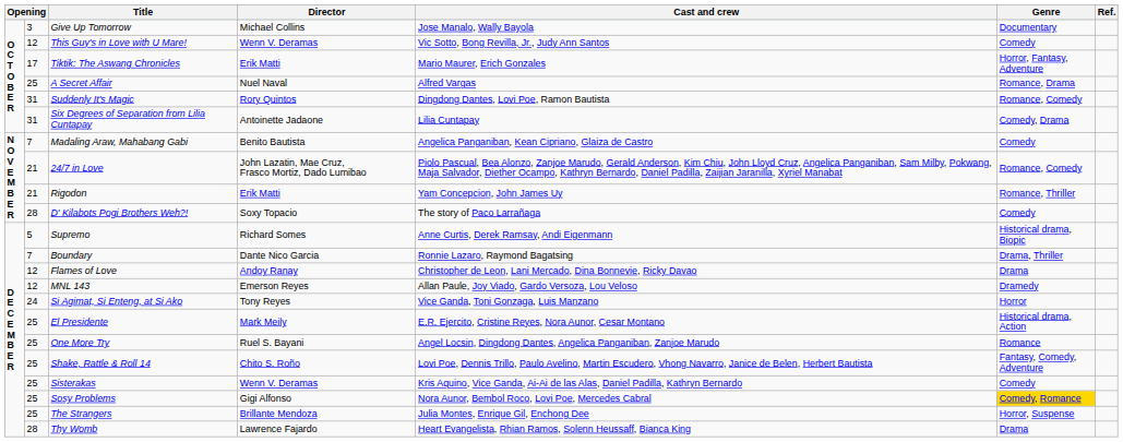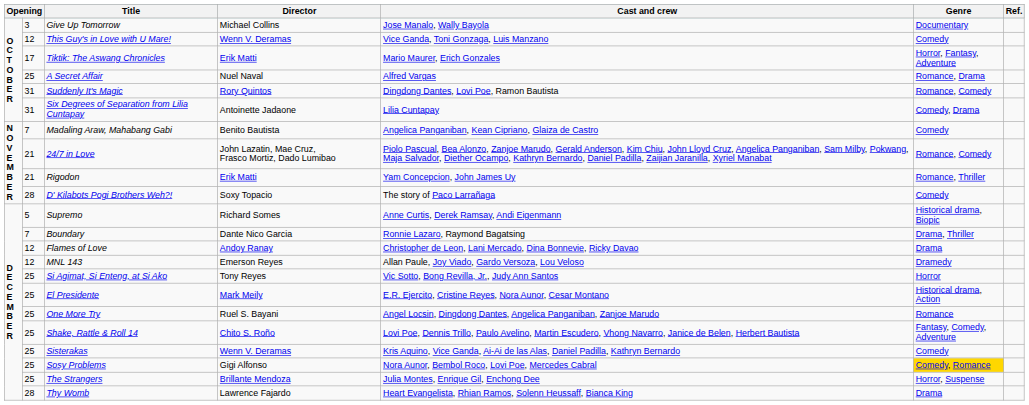This Guy's in Love with U Mare! | Cast and crew: Vic Sotto, Bong Revilla, Jr., Judy Ann Santos -> Vice Ganda, Toni Gonzaga, Luis Manzano
Si Agimat, Si Enteng, at Si Ako | column 2: 24 -> 25
Si Agimat, Si Enteng, at Si Ako | Cast and crew: Vice Ganda, Toni Gonzaga, Luis Manzano -> Vic Sotto, Bong Revilla, Jr., Judy Ann Santos
